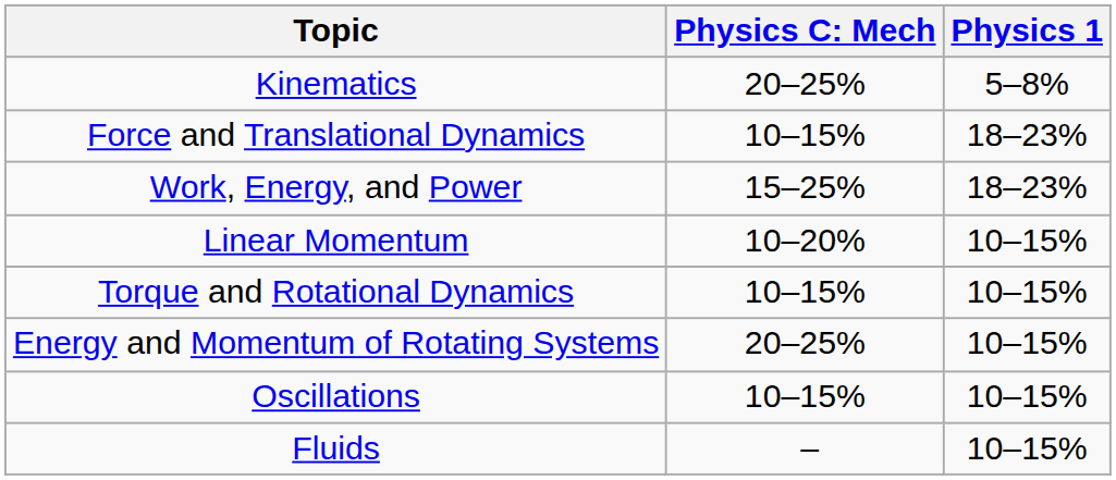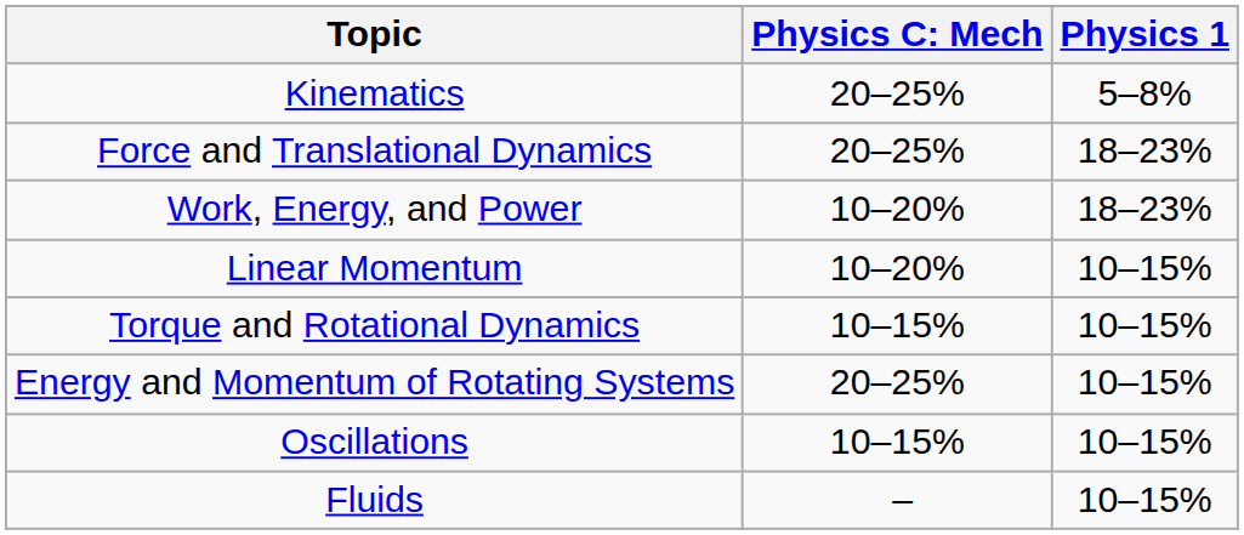Force and Translational Dynamics | column 2: 10–15% -> 20–25%
Work, Energy, and Power | column 2: 15–25% -> 10–20%
